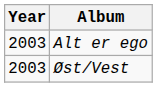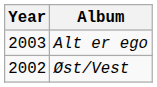Øst/Vest | Year: 2003 -> 2002
